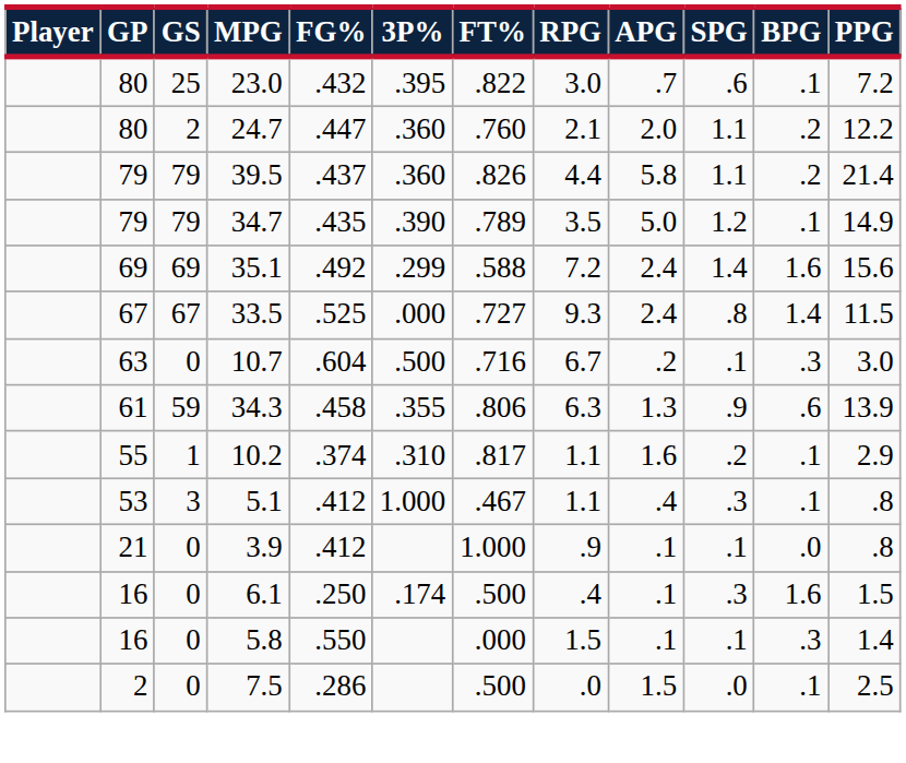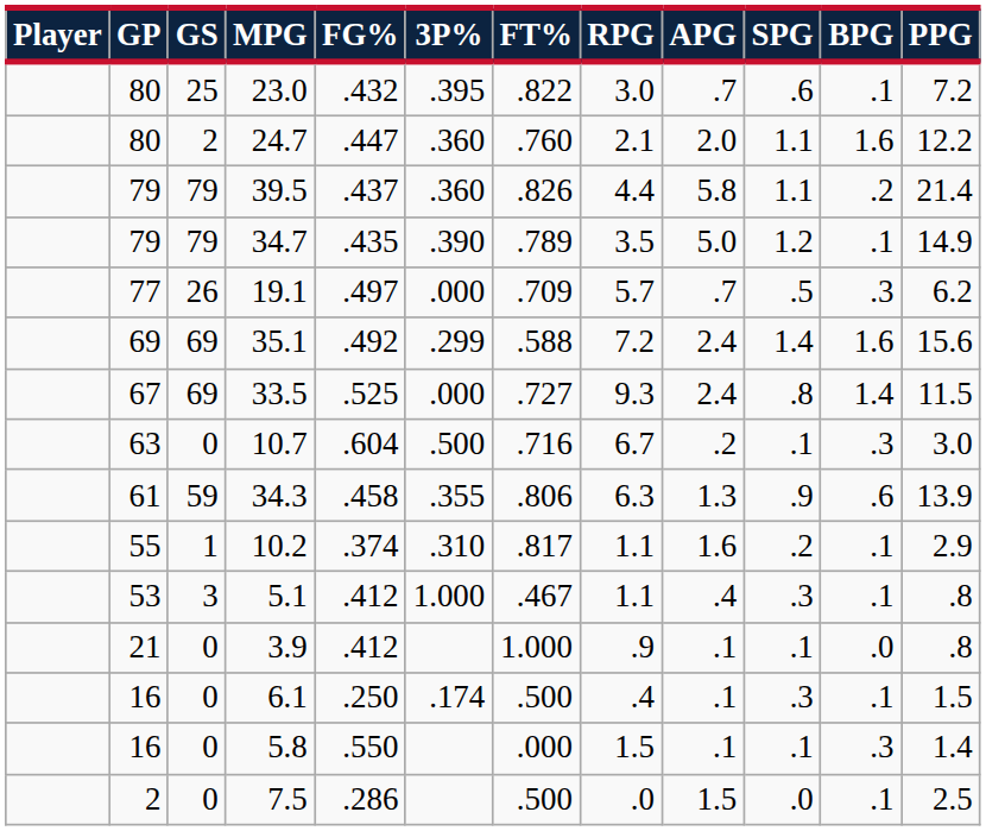24.7 | BPG: .2 -> 1.6
+ row: 77 | 26 | 19.1 | .497 | .000 | .709 | 5.7 | .7 | .5 | .3 | 6.2
33.5 | GS: 67 -> 69
6.1 | BPG: 1.6 -> .1
